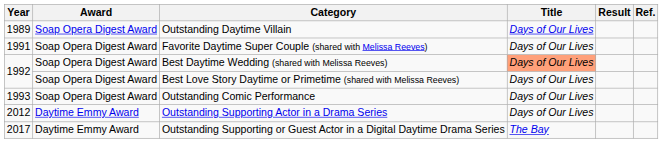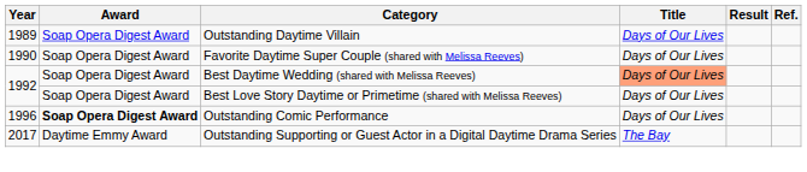Favorite Daytime Super Couple (shared with Melissa Reeves) | Year: 1991 -> 1990
Outstanding Comic Performance | Year: 1993 -> 1996
Outstanding Comic Performance | Award: normal -> bold
- row: 2012 | Daytime Emmy Award | Outstanding Supporting Actor in a Drama Series | Days of Our Lives
